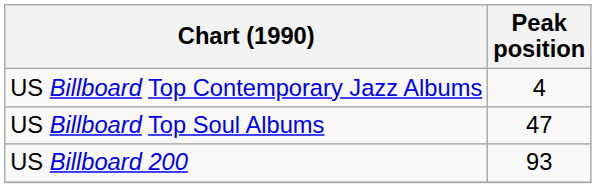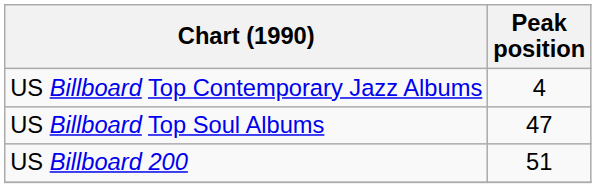US Billboard 200 | Peak position: 93 -> 51
